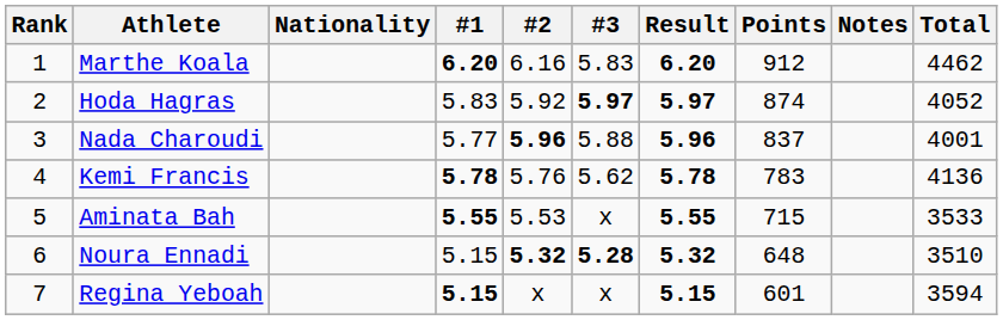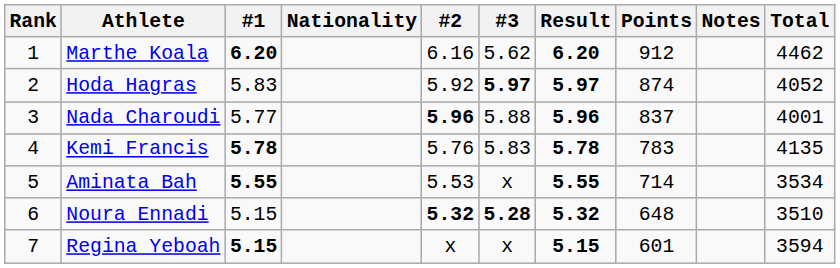columns swapped: Nationality <-> #1
Marthe Koala | #3: 5.83 -> 5.62
Kemi Francis | #3: 5.62 -> 5.83
Kemi Francis | Total: 4136 -> 4135
Aminata Bah | Points: 715 -> 714
Aminata Bah | Total: 3533 -> 3534
